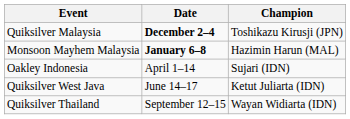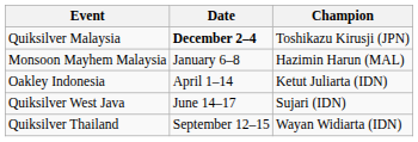Monsoon Mayhem Malaysia | Date: bold -> normal
Oakley Indonesia | Champion: Sujari (IDN) -> Ketut Juliarta (IDN)
Quiksilver West Java | Champion: Ketut Juliarta (IDN) -> Sujari (IDN)
